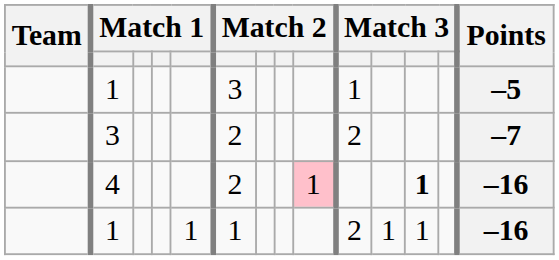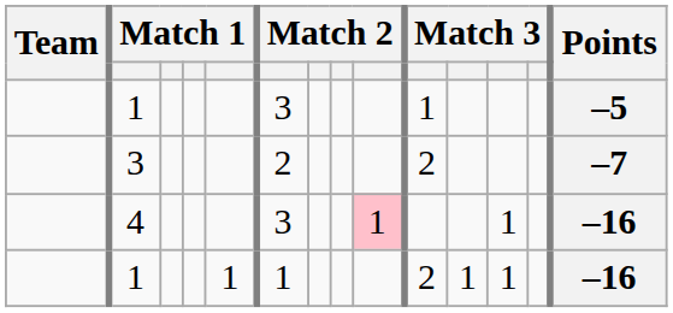4 | column 6: 2 -> 3
4 | column 12: bold -> normal
